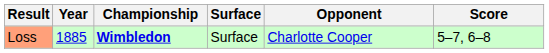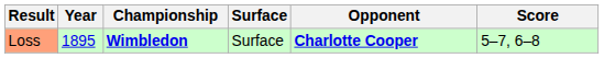Loss | Year: 1885 -> 1895
Loss | Opponent: normal -> bold
